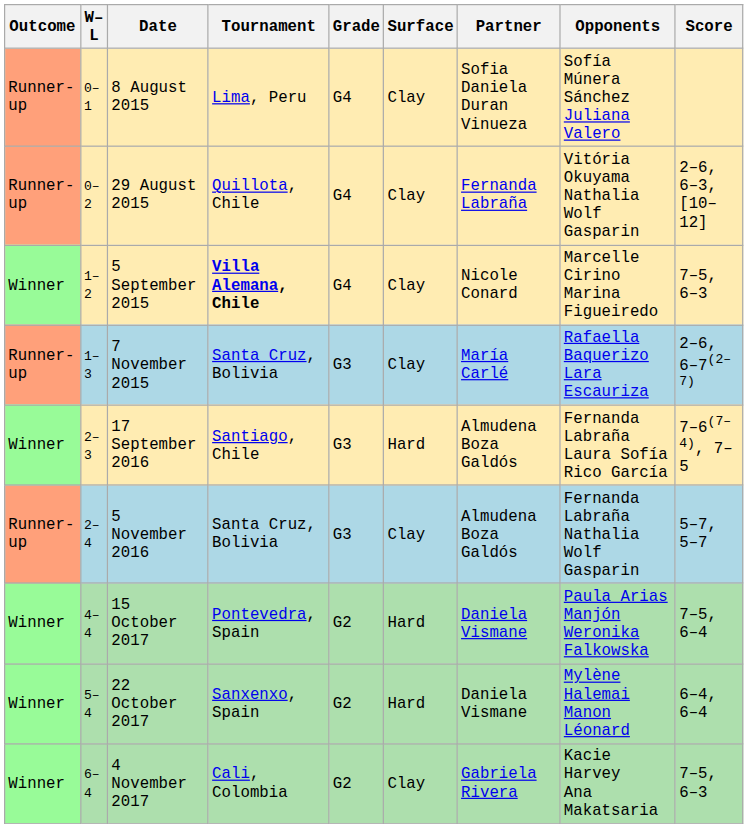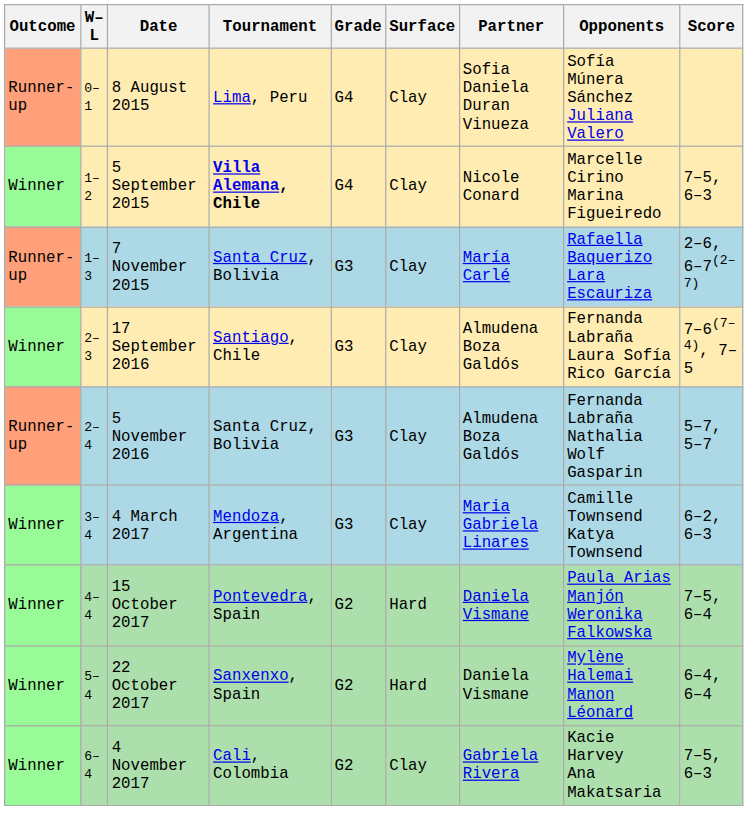- row: Runner-up | 0–2 | 29 August 2015 | Quillota, Chile | G4 | Clay | Fernanda Labraña | Vitória Okuyama Nathalia Wolf Gasparin | 2–6, 6–3, [10–12]
17 September 2016 | Surface: Hard -> Clay
+ row: Winner | 3–4 | 4 March 2017 | Mendoza, Argentina | G3 | Clay | Maria Gabriela Linares | Camille Townsend Katya Townsend | 6–2, 6–3
